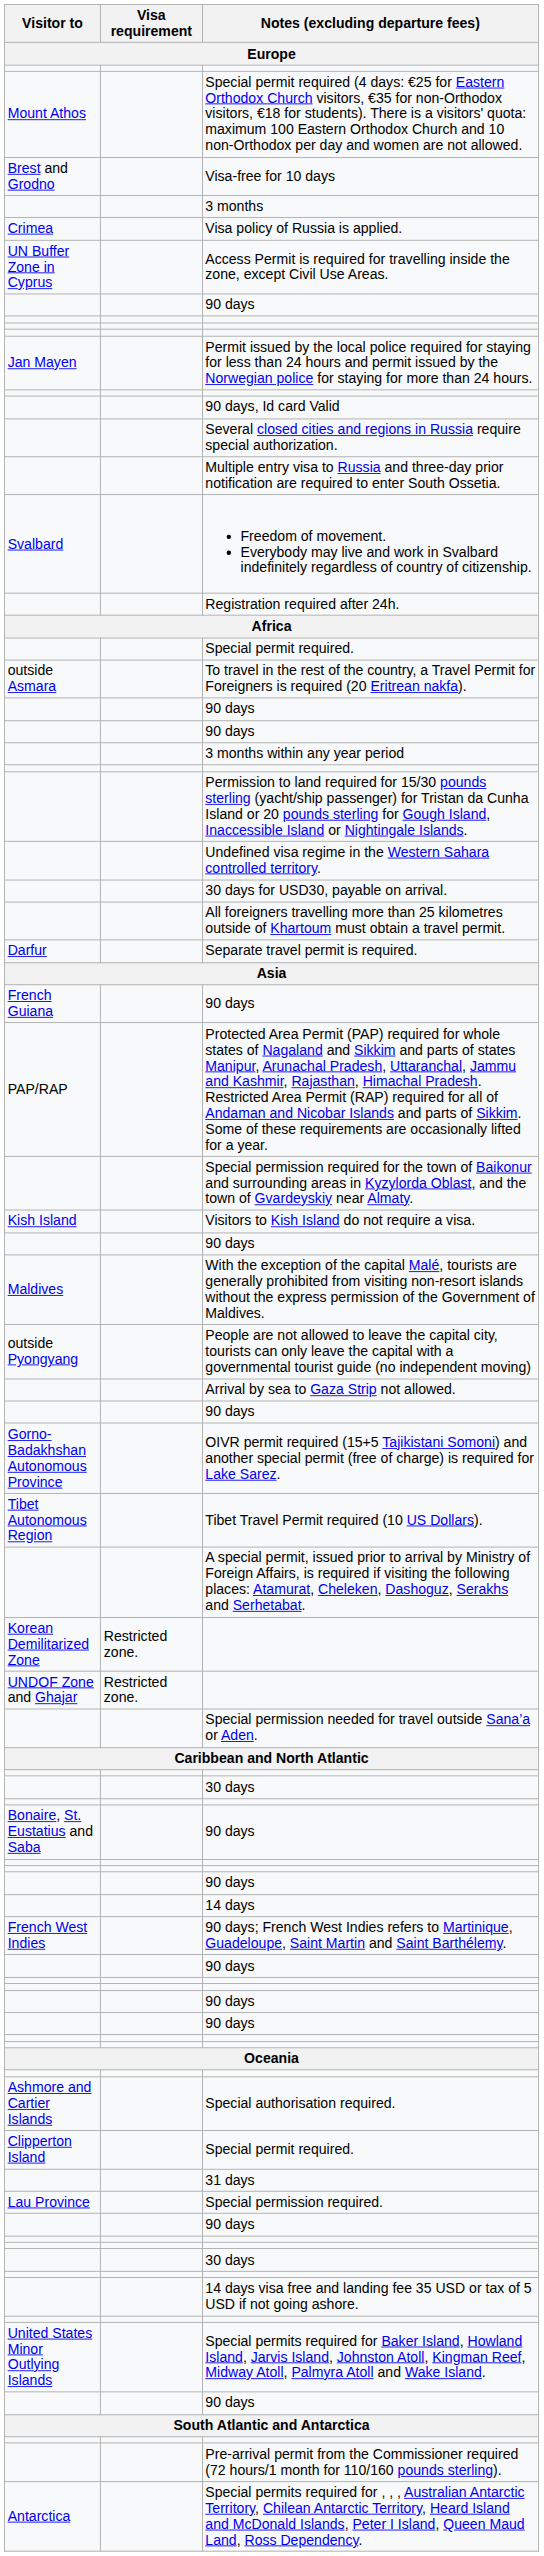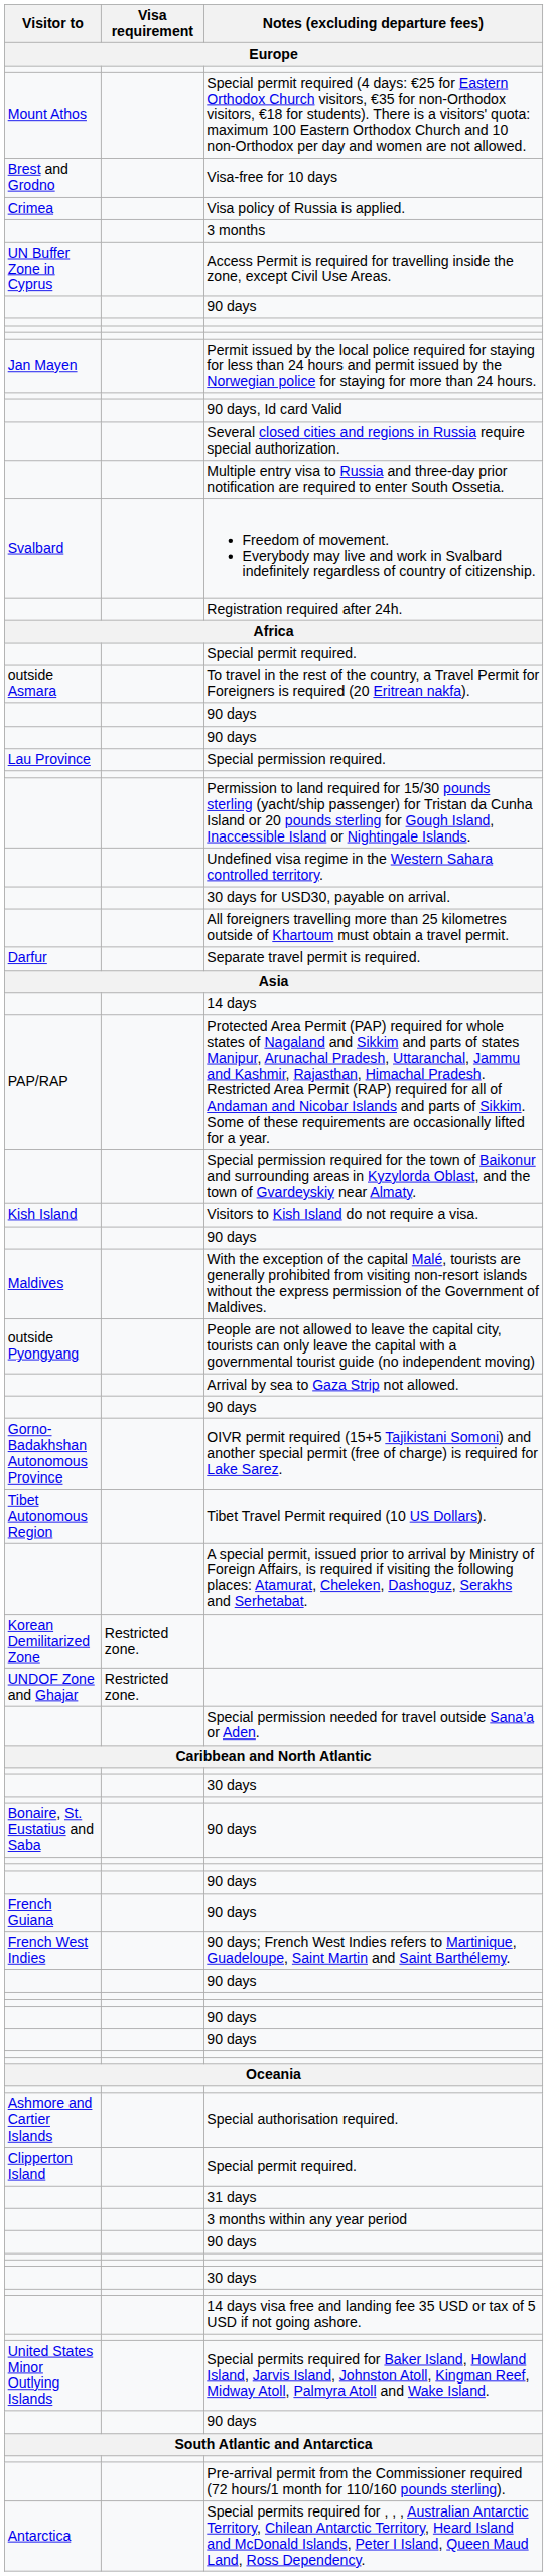rows swapped: Visa policy of Russia is applied. <-> 3 months
rows swapped: 3 months within any year period <-> Special permission required.
rows swapped: 14 days <-> French Guiana / 90 days
